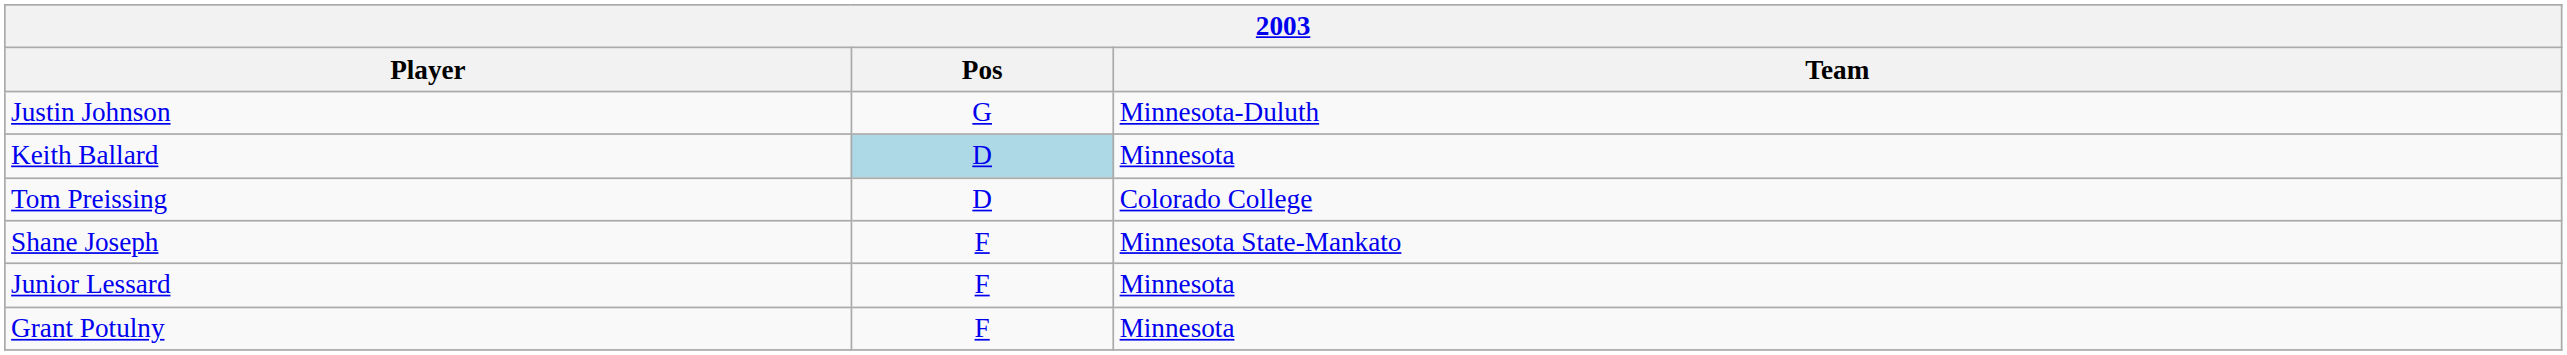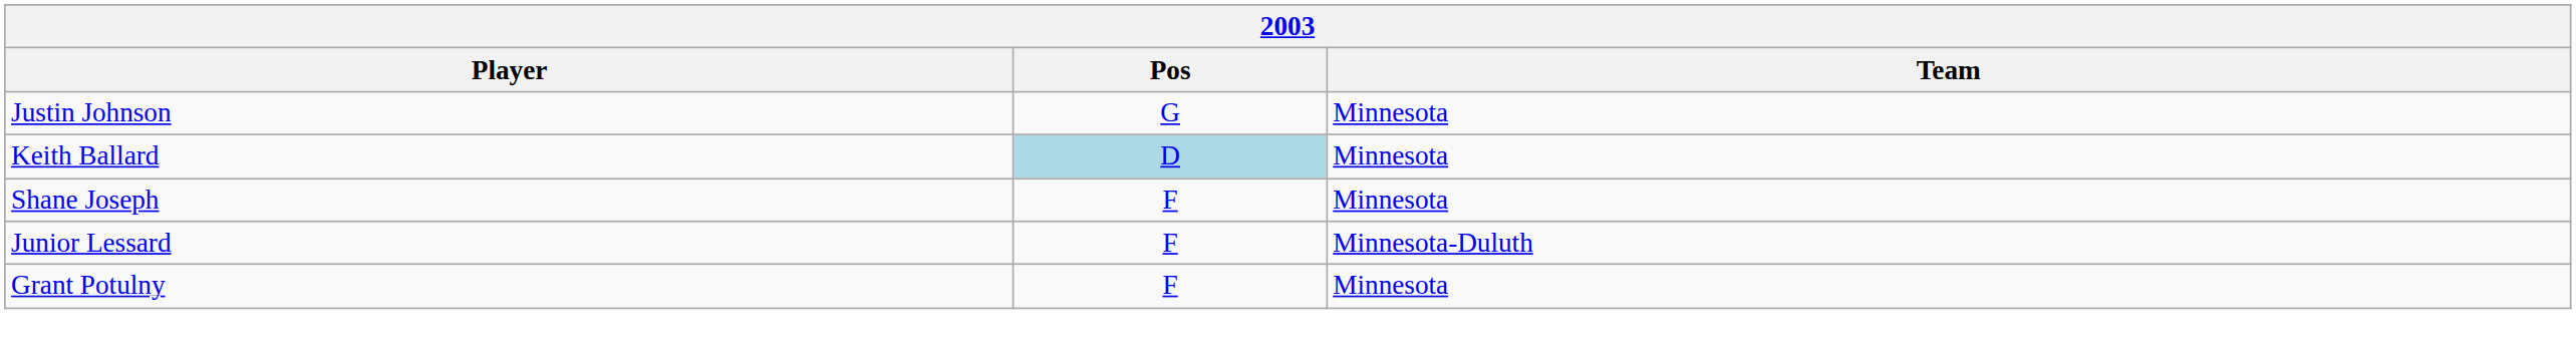Justin Johnson | Team: Minnesota-Duluth -> Minnesota
- row: Tom Preissing | D | Colorado College
Shane Joseph | Team: Minnesota State-Mankato -> Minnesota
Junior Lessard | Team: Minnesota -> Minnesota-Duluth
